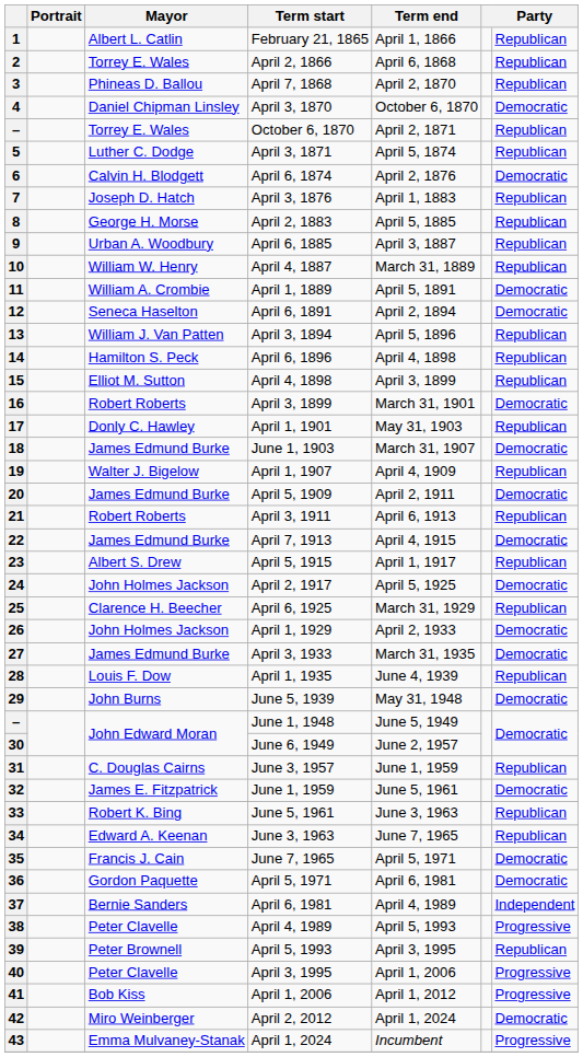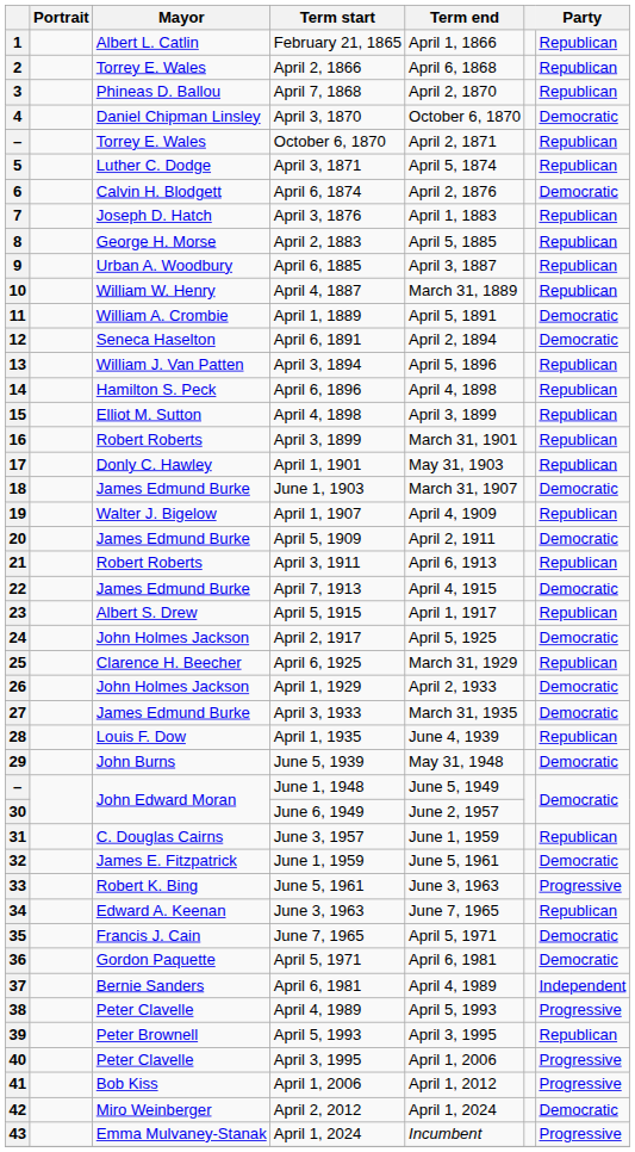16 | Party: Democratic -> Republican
33 | Party: Republican -> Progressive
